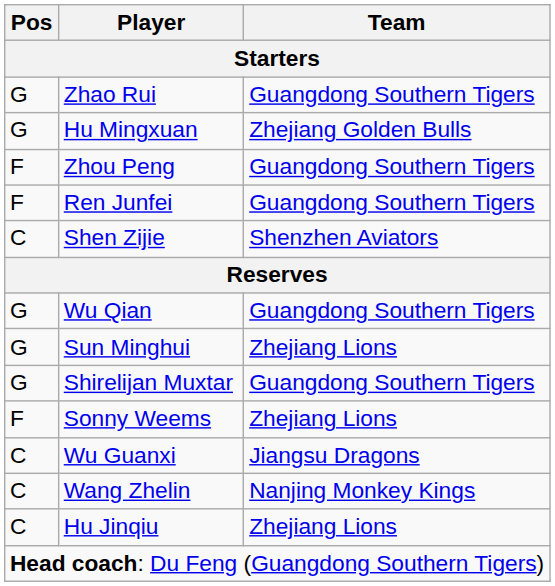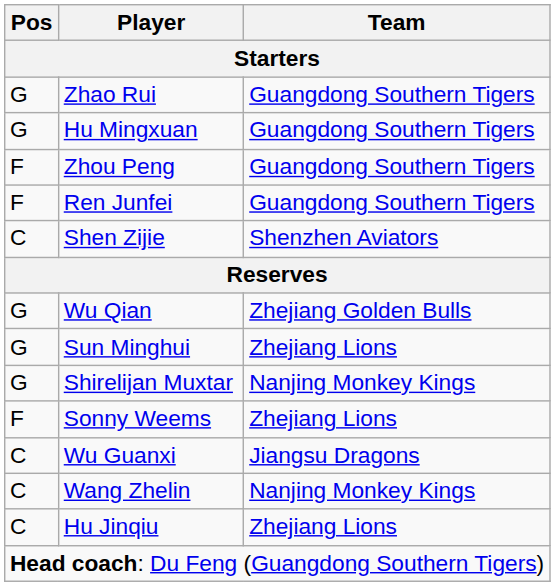Hu Mingxuan | Team: Zhejiang Golden Bulls -> Guangdong Southern Tigers
Wu Qian | Team: Guangdong Southern Tigers -> Zhejiang Golden Bulls
Shirelijan Muxtar | Team: Guangdong Southern Tigers -> Nanjing Monkey Kings
